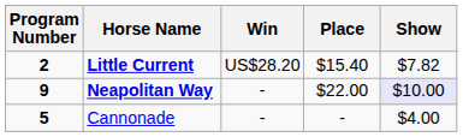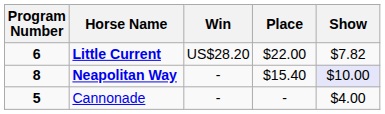Little Current | Program Number: 2 -> 6
Little Current | Place: $15.40 -> $22.00
Neapolitan Way | Program Number: 9 -> 8
Neapolitan Way | Place: $22.00 -> $15.40
